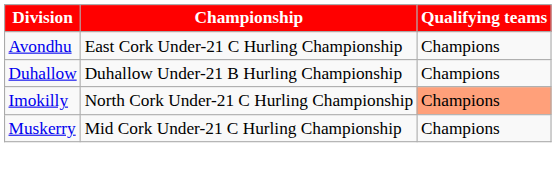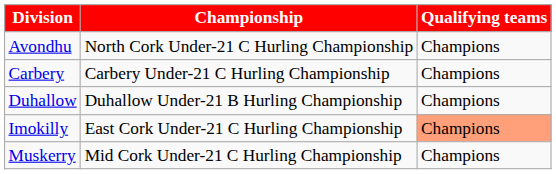Avondhu | Championship: East Cork Under-21 C Hurling Championship -> North Cork Under-21 C Hurling Championship
+ row: Carbery | Carbery Under-21 C Hurling Championship | Champions
Imokilly | Championship: North Cork Under-21 C Hurling Championship -> East Cork Under-21 C Hurling Championship
